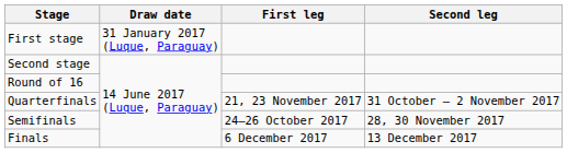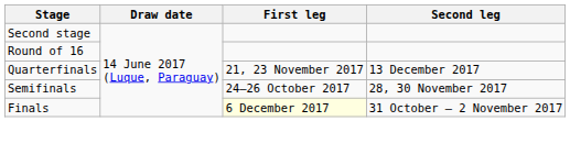- row: First stage | 31 January 2017 (Luque, Paraguay)
Quarterfinals | Second leg: 31 October – 2 November 2017 -> 13 December 2017
Finals | First leg: no background -> lightyellow background
Finals | Second leg: 13 December 2017 -> 31 October – 2 November 2017
